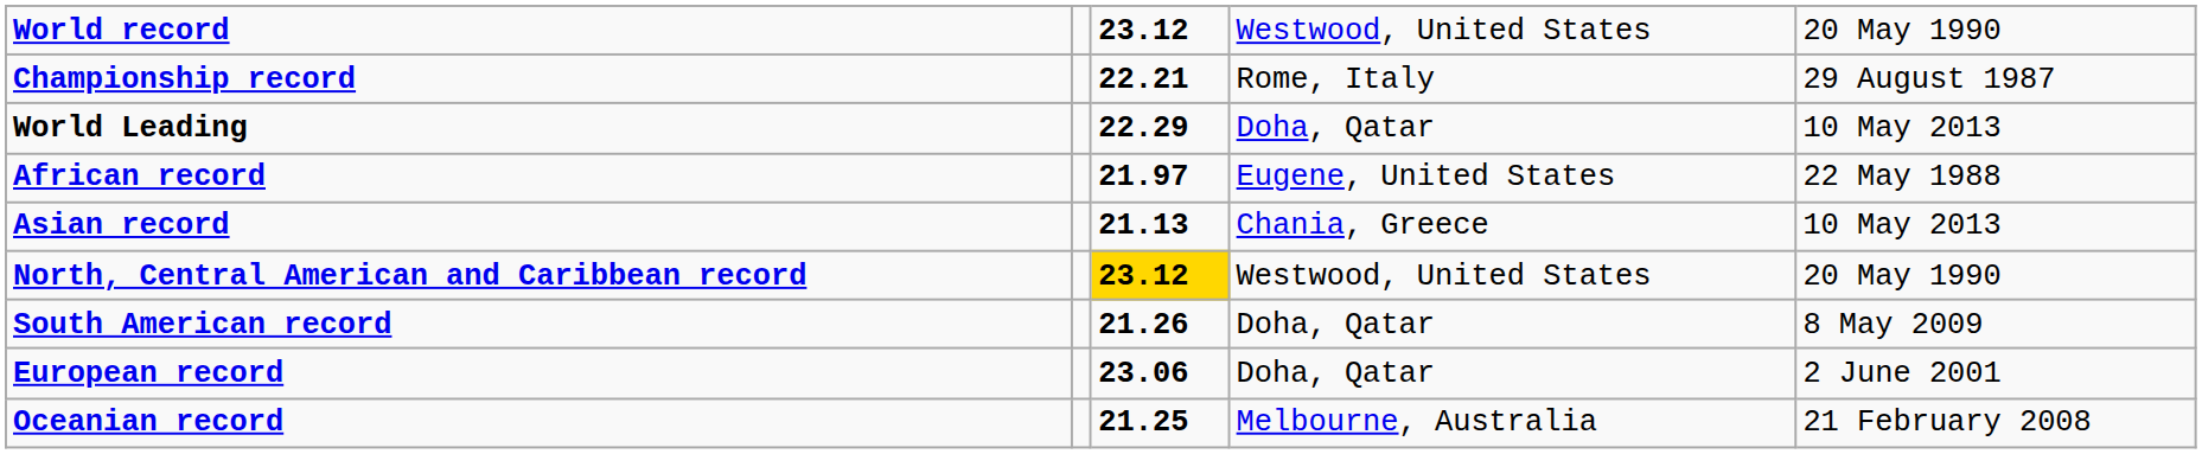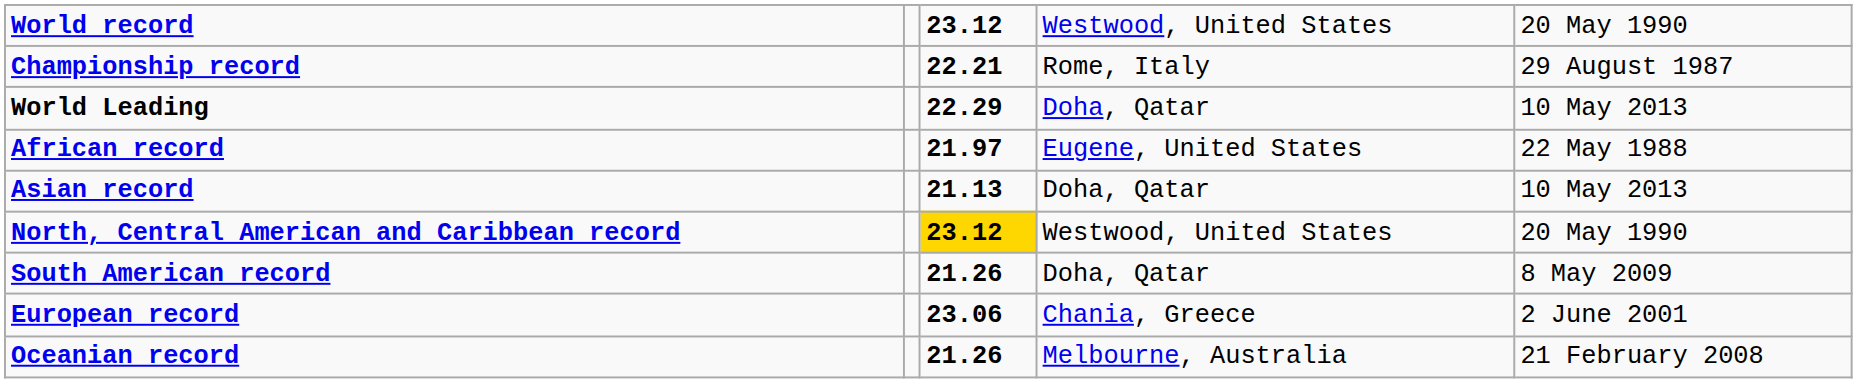Asian record | column 4: Chania, Greece -> Doha, Qatar
European record | column 4: Doha, Qatar -> Chania, Greece
Oceanian record | column 3: 21.25 -> 21.26
